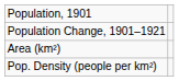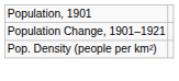- row: Area (km²)
